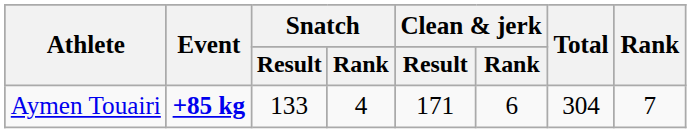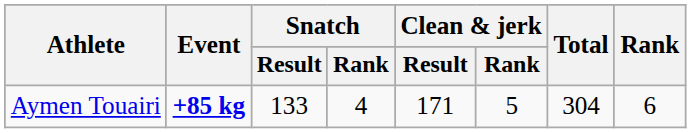Aymen Touairi | Clean & jerk / Rank: 6 -> 5
Aymen Touairi | Rank: 7 -> 6
